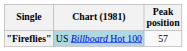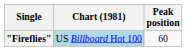"Fireflies" | Peak position: 57 -> 60
